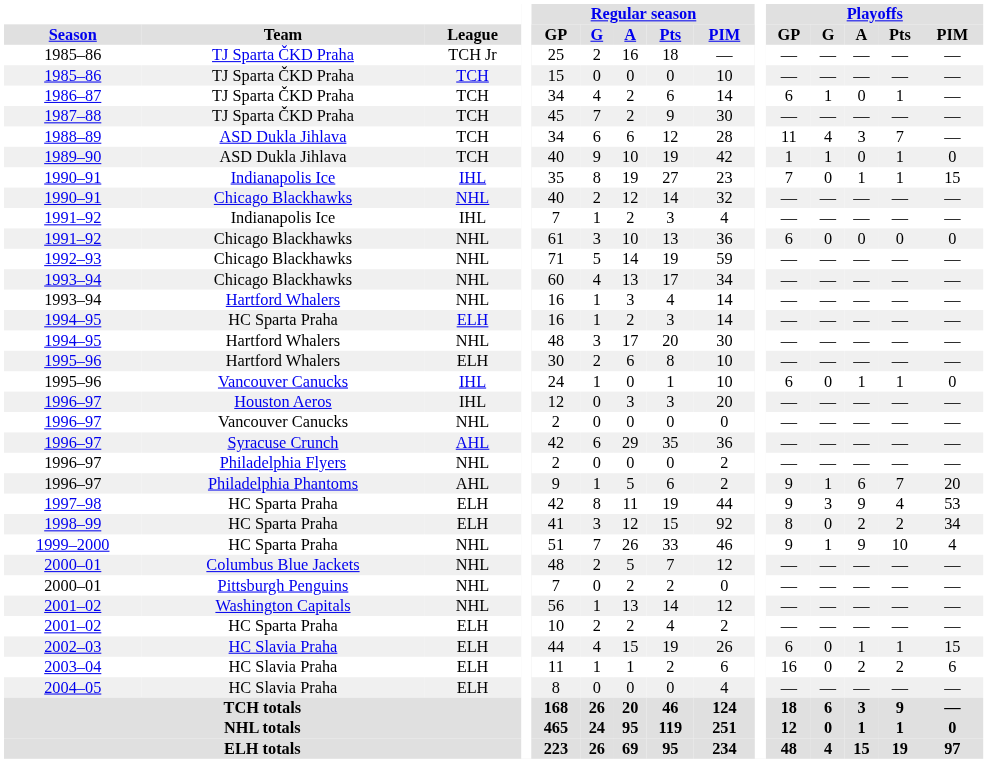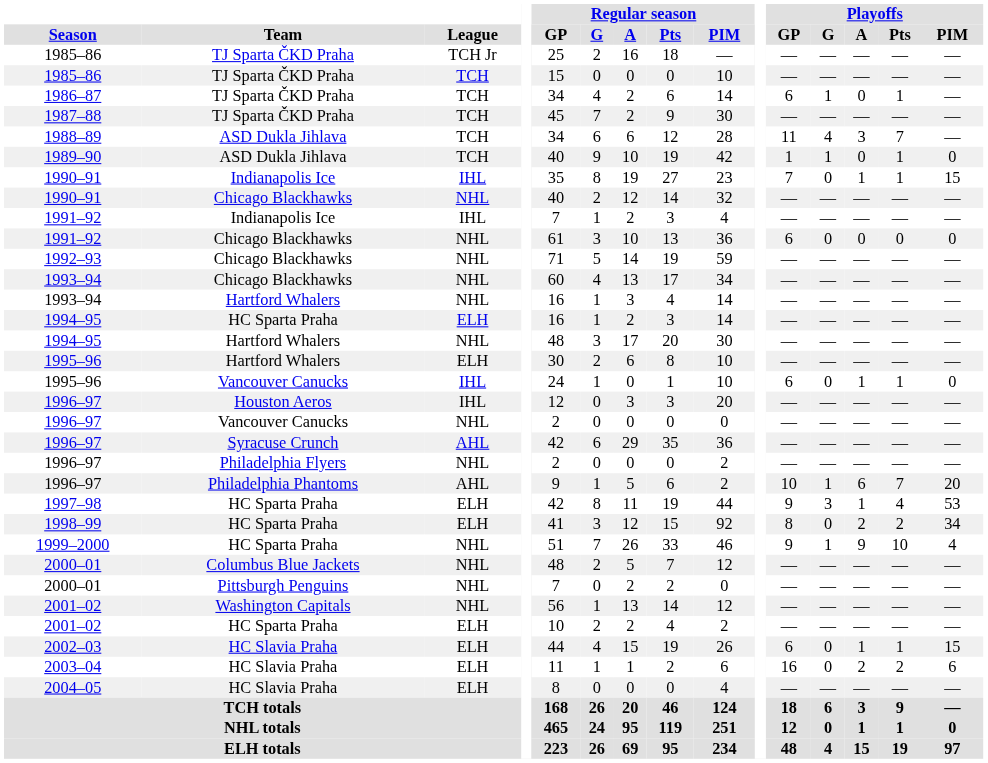1996–97 / Philadelphia Phantoms | Playoffs / GP: 9 -> 10
1997–98 | Playoffs / A: 9 -> 1
